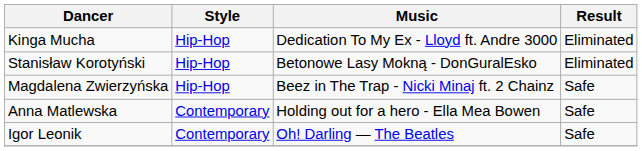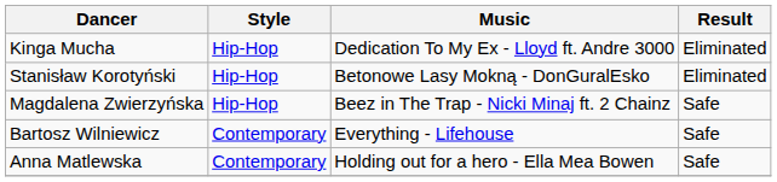+ row: Bartosz Wilniewicz | Contemporary | Everything - Lifehouse | Safe
- row: Igor Leonik | Contemporary | Oh! Darling — The Beatles | Safe
